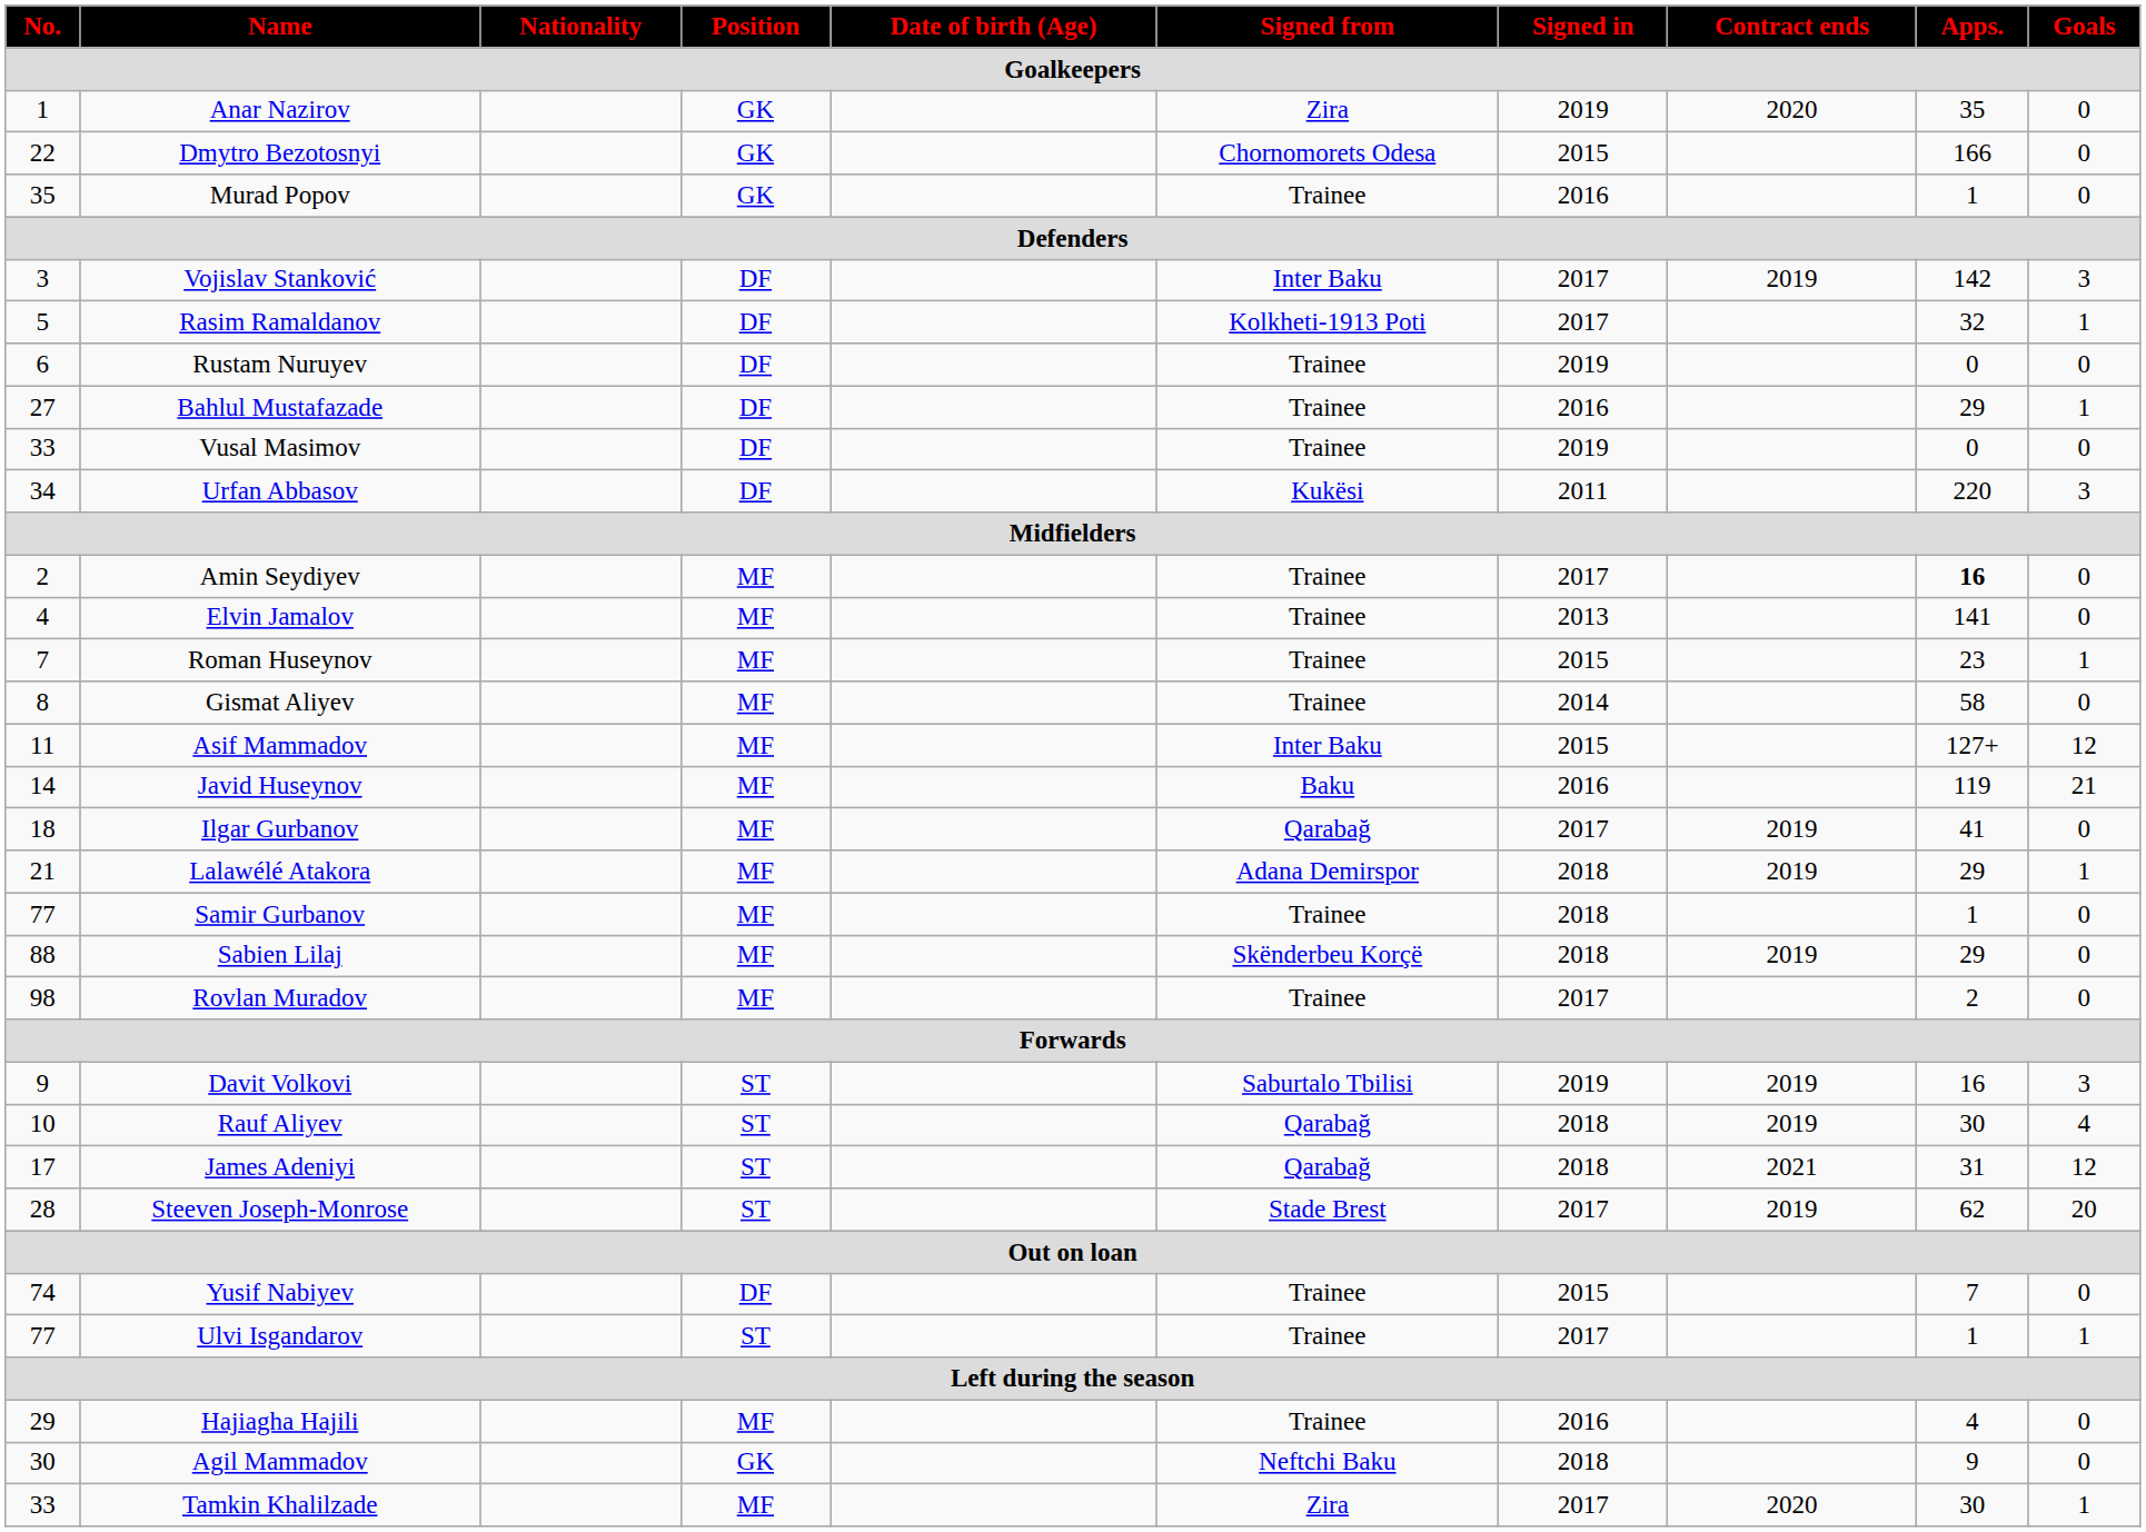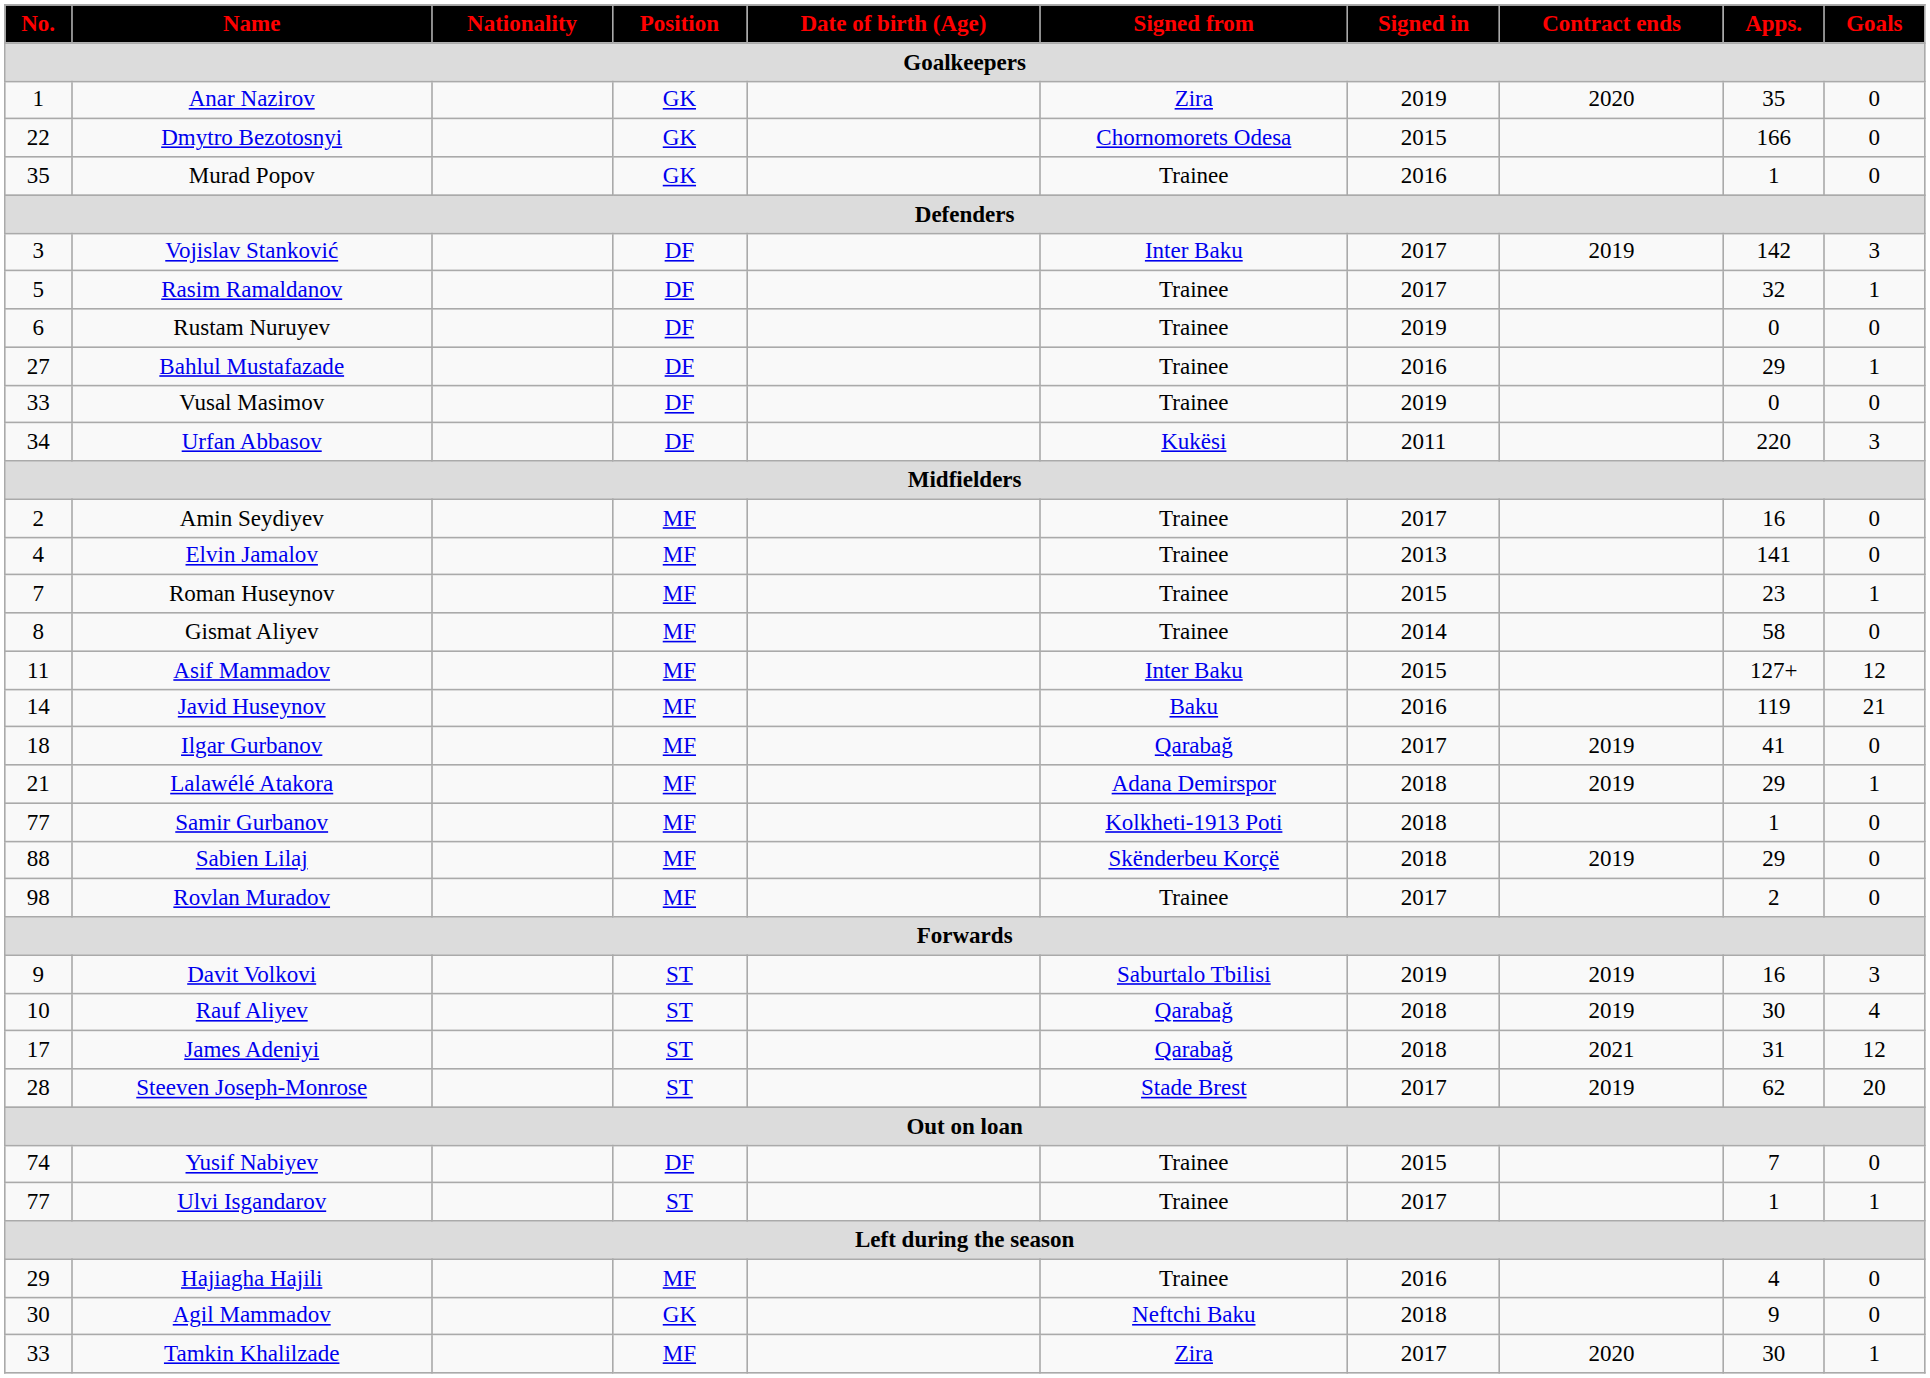Rasim Ramaldanov | Signed from: Kolkheti-1913 Poti -> Trainee
Amin Seydiyev | Apps.: bold -> normal
Samir Gurbanov | Signed from: Trainee -> Kolkheti-1913 Poti
